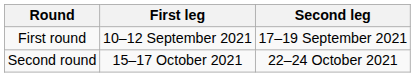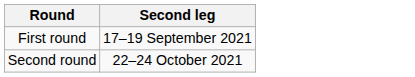- column: First leg | 10–12 September 2021 | 15–17 October 2021
